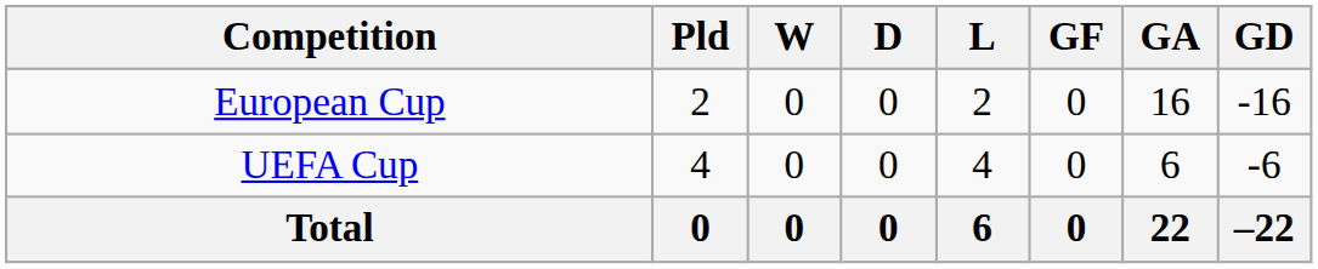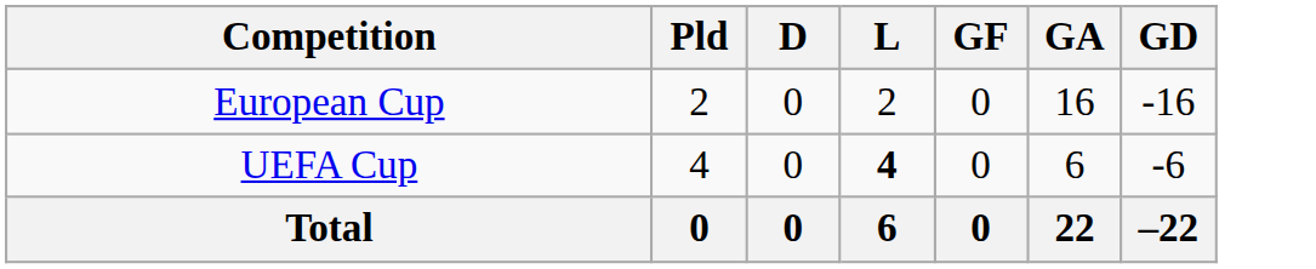- column: W | 0 | 0 | 0
UEFA Cup | L: normal -> bold
